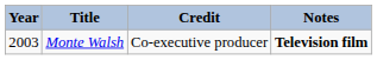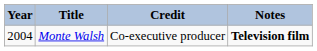Monte Walsh | Year: 2003 -> 2004
